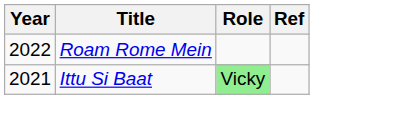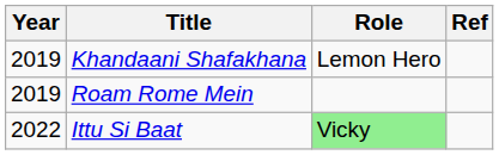+ row: 2019 | Khandaani Shafakhana | Lemon Hero
Roam Rome Mein | Year: 2022 -> 2019
Ittu Si Baat | Year: 2021 -> 2022
